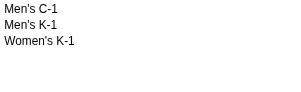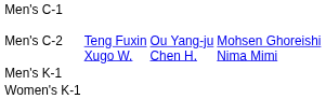+ row: Men's C-2 | Teng Fuxin Xugo W. | Ou Yang-ju Chen H. | Mohsen Ghoreishi Nima Mimi
